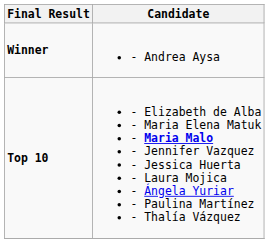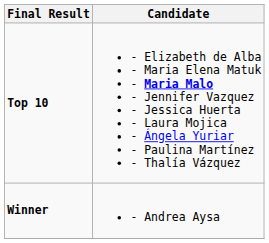rows swapped: Winner <-> Top 10
